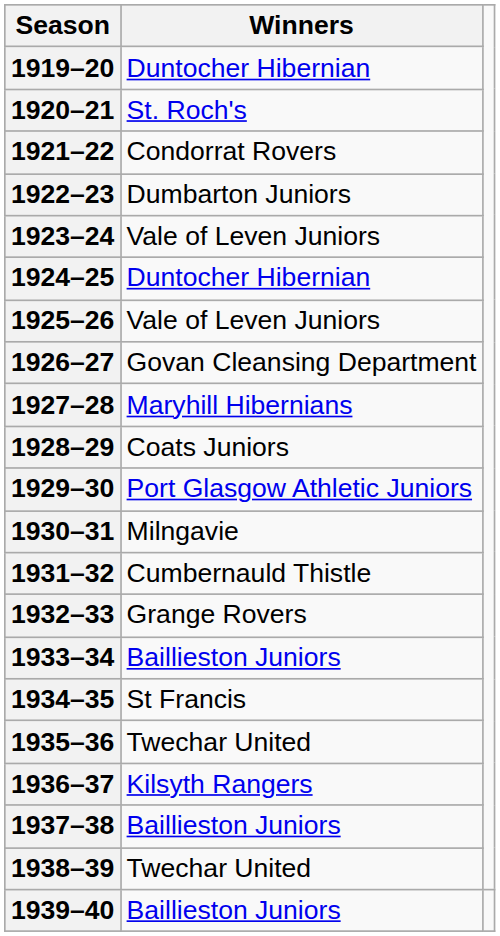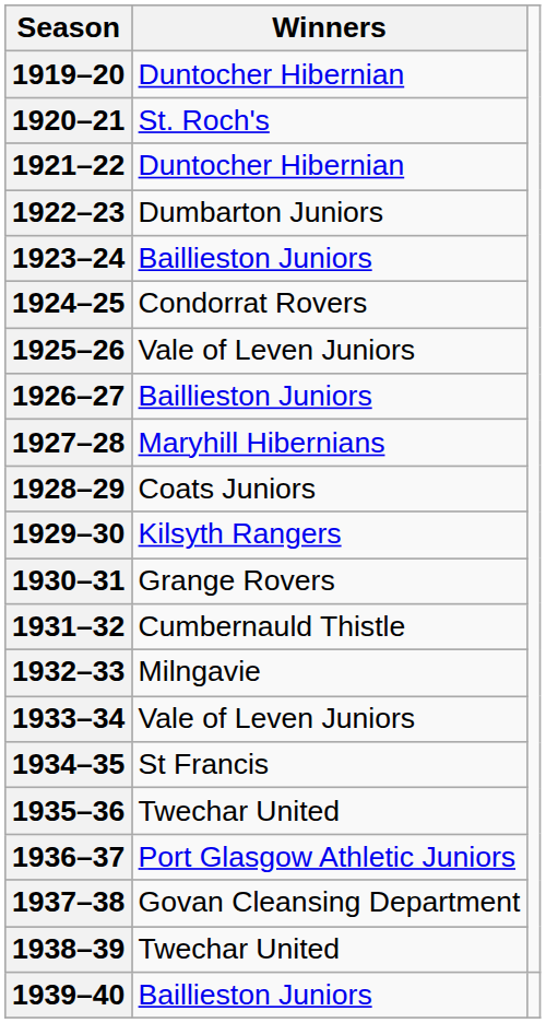1921–22 | Winners: Condorrat Rovers -> Duntocher Hibernian
1923–24 | Winners: Vale of Leven Juniors -> Baillieston Juniors
1924–25 | Winners: Duntocher Hibernian -> Condorrat Rovers
1926–27 | Winners: Govan Cleansing Department -> Baillieston Juniors
1929–30 | Winners: Port Glasgow Athletic Juniors -> Kilsyth Rangers
1930–31 | Winners: Milngavie -> Grange Rovers
1932–33 | Winners: Grange Rovers -> Milngavie
1933–34 | Winners: Baillieston Juniors -> Vale of Leven Juniors
1936–37 | Winners: Kilsyth Rangers -> Port Glasgow Athletic Juniors
1937–38 | Winners: Baillieston Juniors -> Govan Cleansing Department
